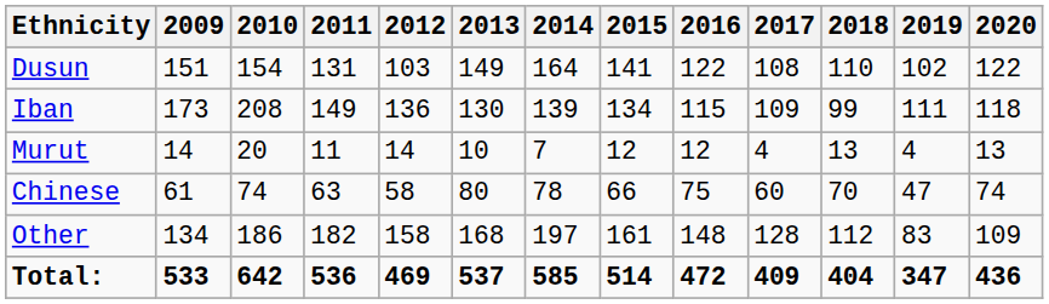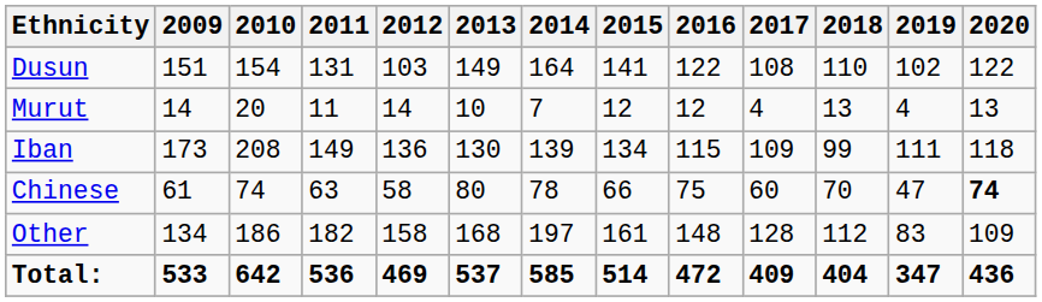rows swapped: Murut <-> Iban
Chinese | 2020: normal -> bold
